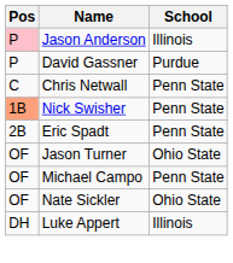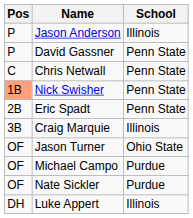Jason Anderson | Pos: pink background -> no background
David Gassner | School: Purdue -> Penn State
+ row: 3B | Craig Marquie | Illinois
Michael Campo | School: Penn State -> Purdue
Nate Sickler | School: Ohio State -> Purdue
